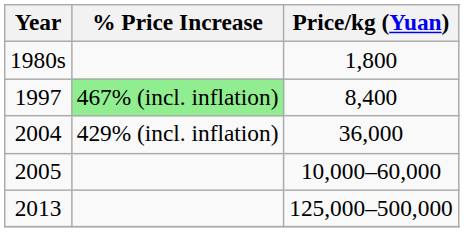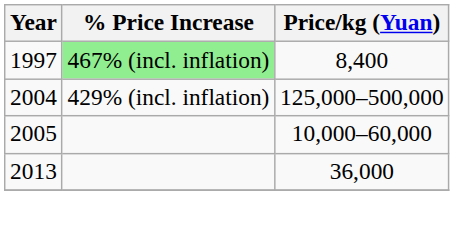- row: 1980s | 1,800
2004 | Price/kg (Yuan): 36,000 -> 125,000–500,000
2013 | Price/kg (Yuan): 125,000–500,000 -> 36,000
